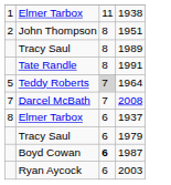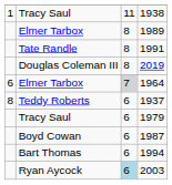1938 | column 2: Elmer Tarbox -> Tracy Saul
- row: 2 | John Thompson | 8 | 1951
1989 | column 2: Tracy Saul -> Elmer Tarbox
+ row: Douglas Coleman III | 8 | 2019
1964 | column 1: 5 -> 6
1964 | column 2: Teddy Roberts -> Elmer Tarbox
- row: 7 | Darcel McBath | 7 | 2008
1937 | column 2: Elmer Tarbox -> Teddy Roberts
1987 | column 3: bold -> normal
+ row: Bart Thomas | 6 | 1994
2003 | column 3: no background -> lightblue background
